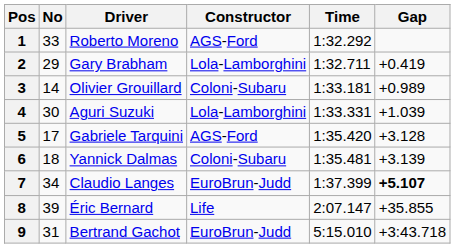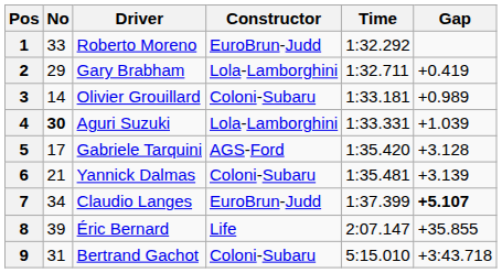1 | Constructor: AGS-Ford -> EuroBrun-Judd
4 | No: normal -> bold
6 | No: 18 -> 21
9 | Constructor: EuroBrun-Judd -> Coloni-Subaru
